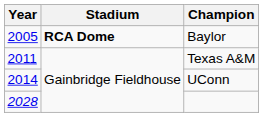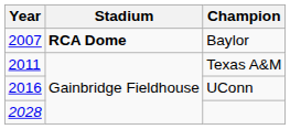Baylor | Year: 2005 -> 2007
UConn | Year: 2014 -> 2016
